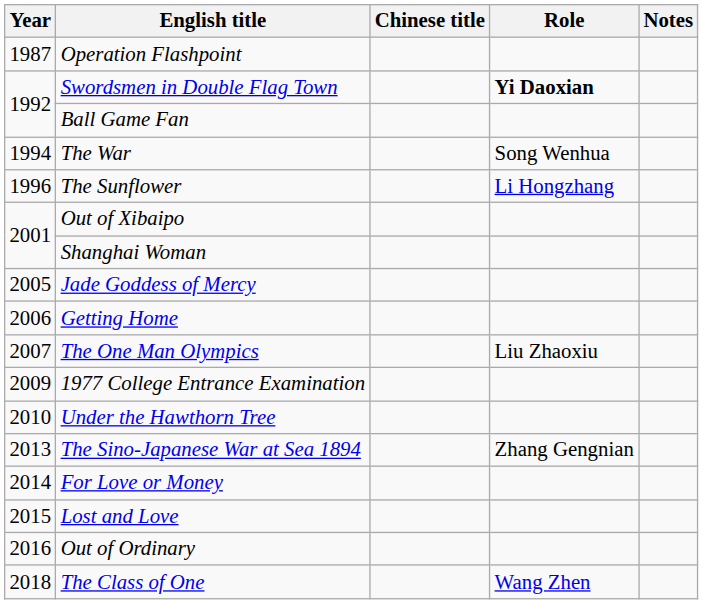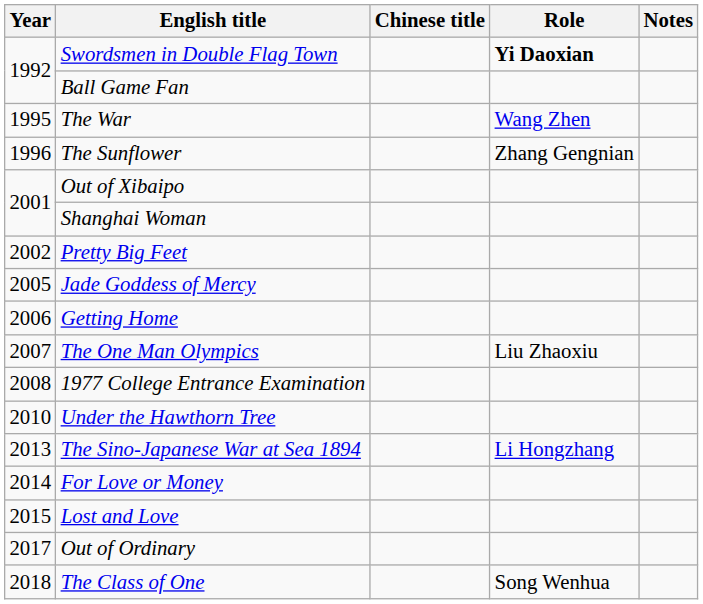- row: 1987 | Operation Flashpoint
The War | Year: 1994 -> 1995
The War | Role: Song Wenhua -> Wang Zhen
The Sunflower | Role: Li Hongzhang -> Zhang Gengnian
+ row: 2002 | Pretty Big Feet
1977 College Entrance Examination | Year: 2009 -> 2008
The Sino-Japanese War at Sea 1894 | Role: Zhang Gengnian -> Li Hongzhang
Out of Ordinary | Year: 2016 -> 2017
The Class of One | Role: Wang Zhen -> Song Wenhua
